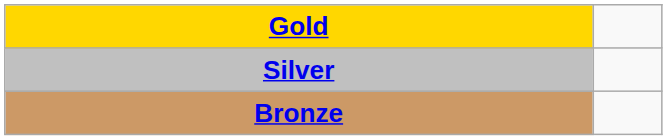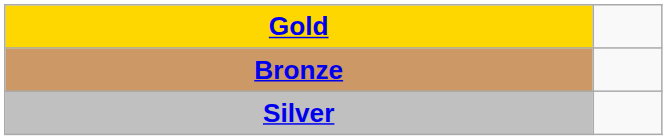rows swapped: Silver <-> Bronze
